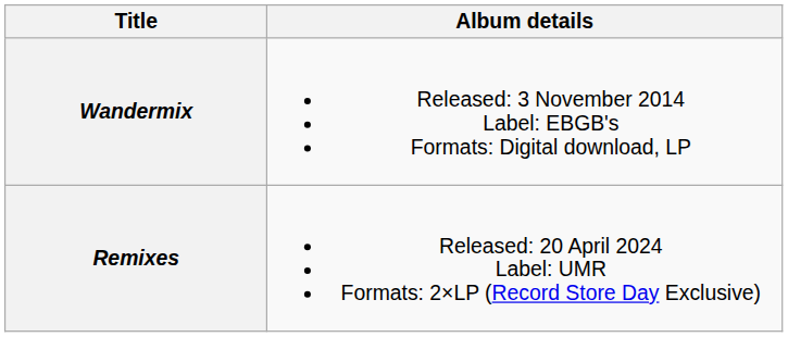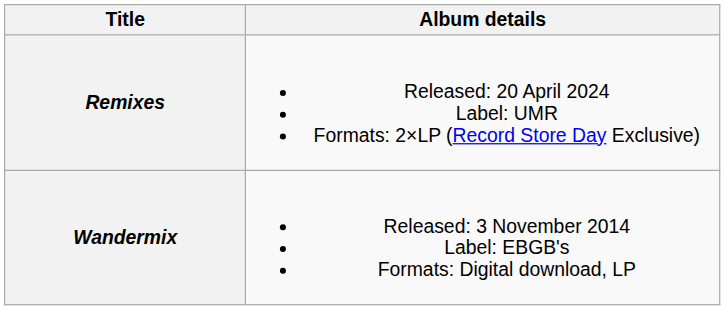rows swapped: Wandermix <-> Remixes
